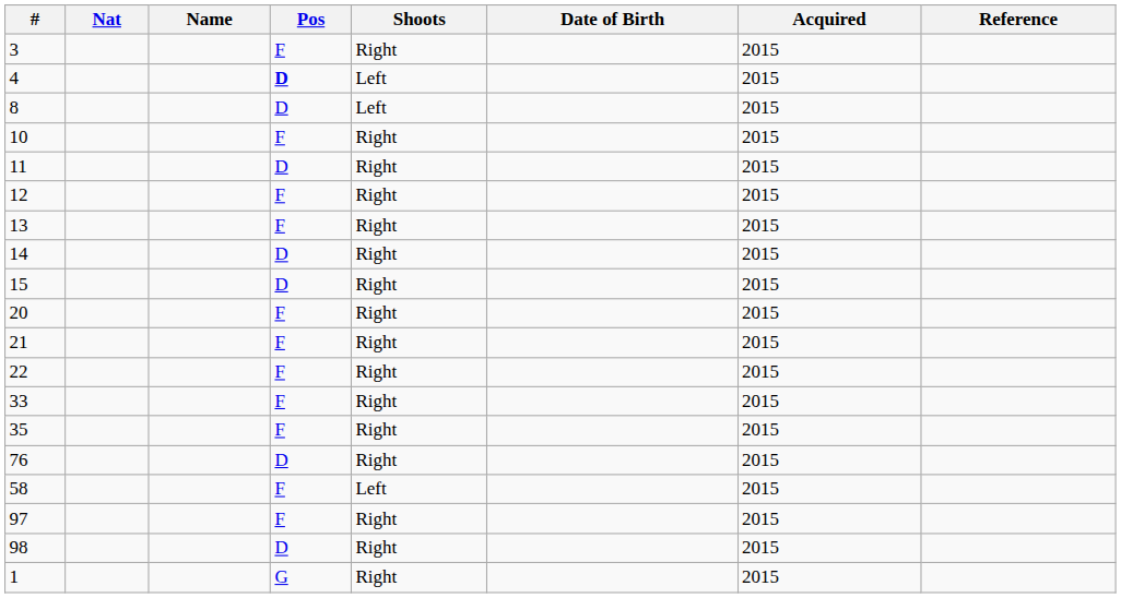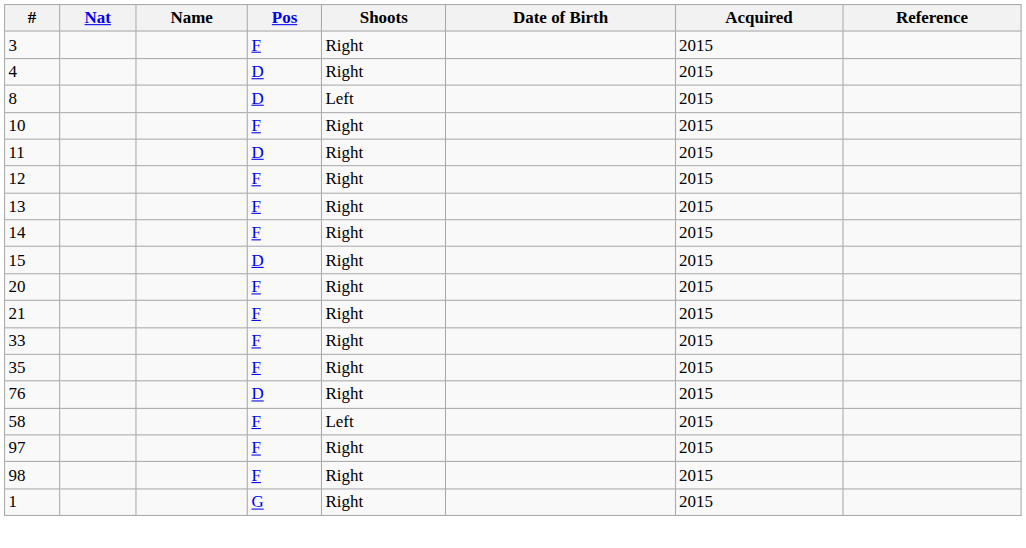4 | Pos: bold -> normal
4 | Shoots: Left -> Right
14 | Pos: D -> F
- row: 22 | F | Right | 2015
98 | Pos: D -> F
